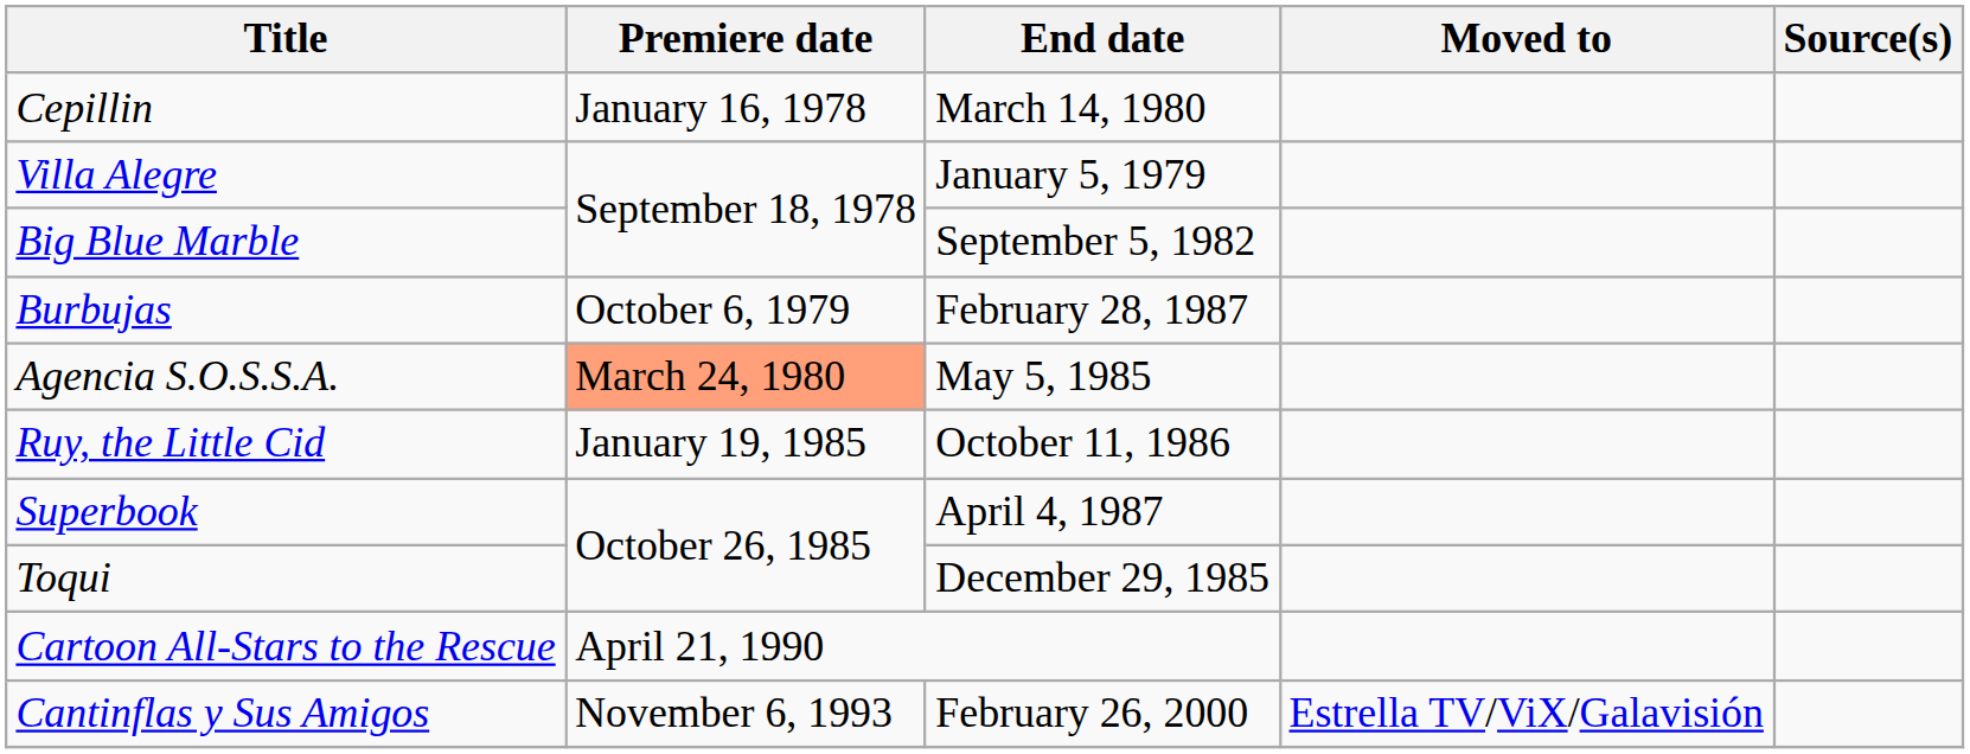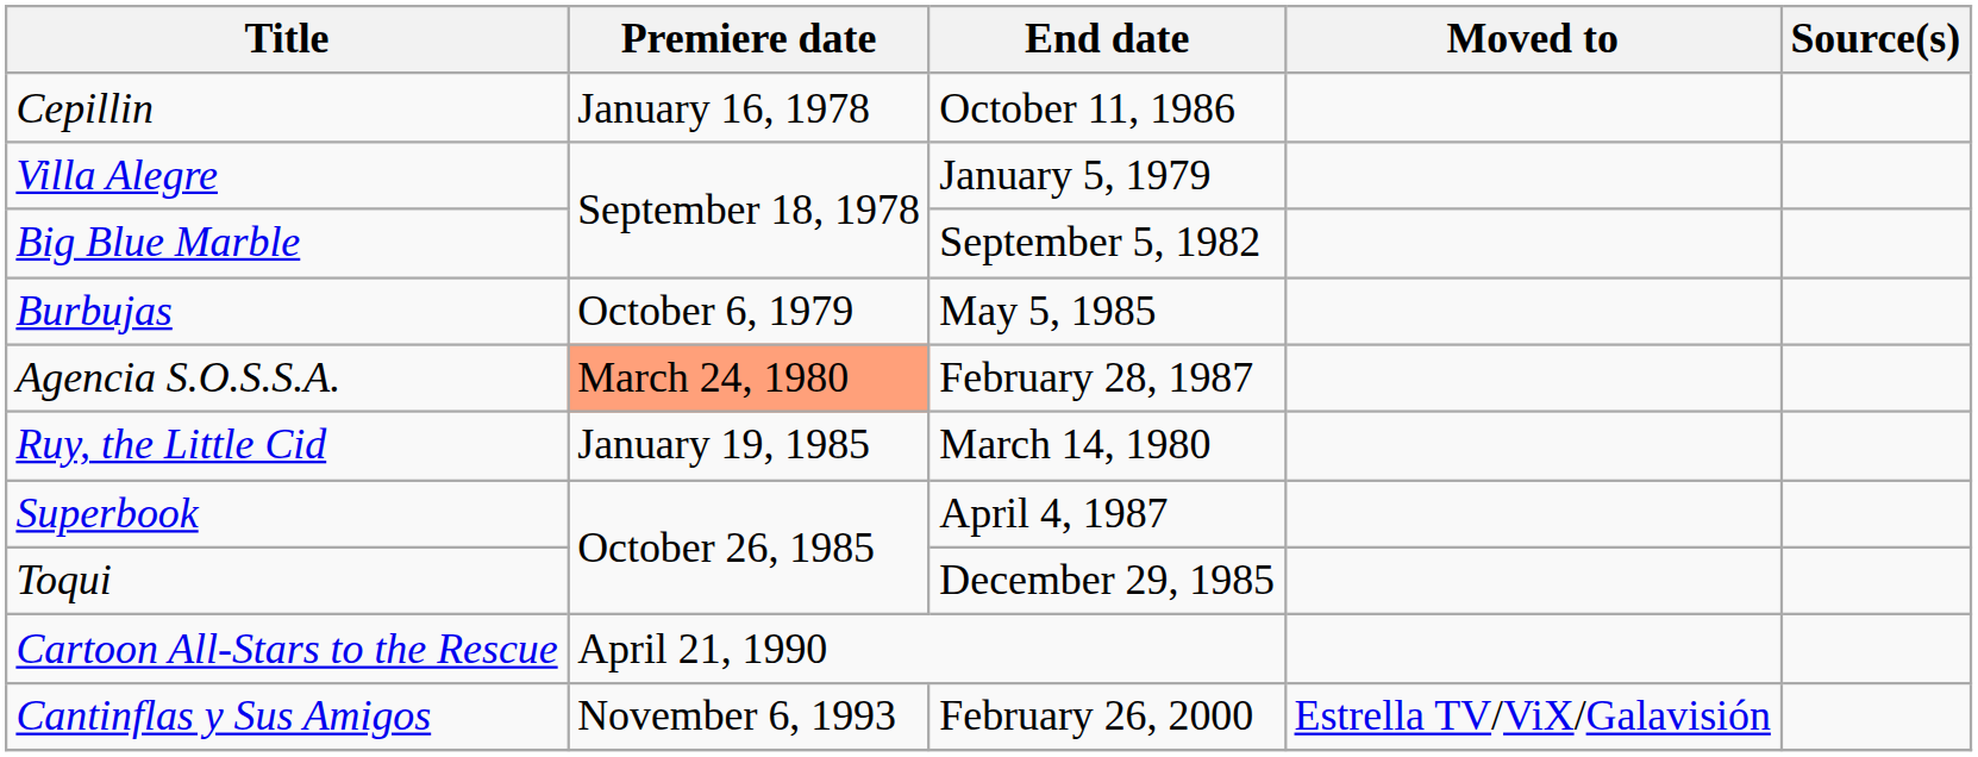Cepillin | End date: March 14, 1980 -> October 11, 1986
Burbujas | End date: February 28, 1987 -> May 5, 1985
Agencia S.O.S.S.A. | End date: May 5, 1985 -> February 28, 1987
Ruy, the Little Cid | End date: October 11, 1986 -> March 14, 1980
